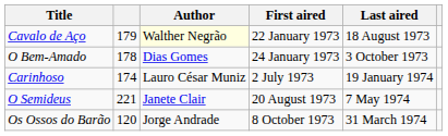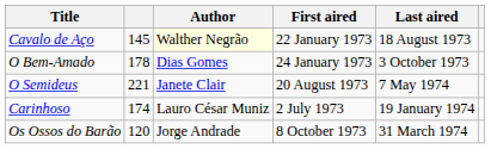Cavalo de Aço | column 2: 179 -> 145
rows swapped: Carinhoso <-> O Semideus
